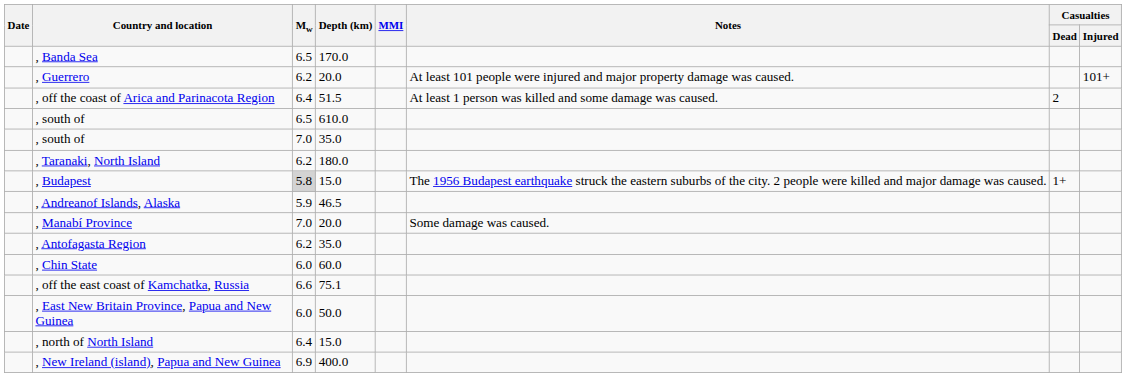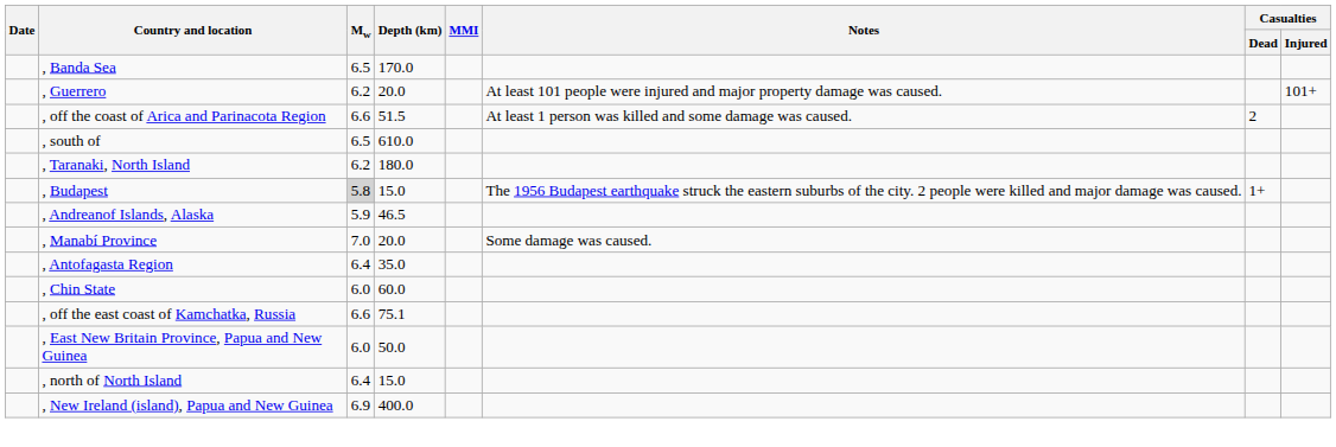, off the coast of Arica and Parinacota Region | Mw: 6.4 -> 6.6
- row: , south of | 7.0 | 35.0
, Antofagasta Region | Mw: 6.2 -> 6.4
